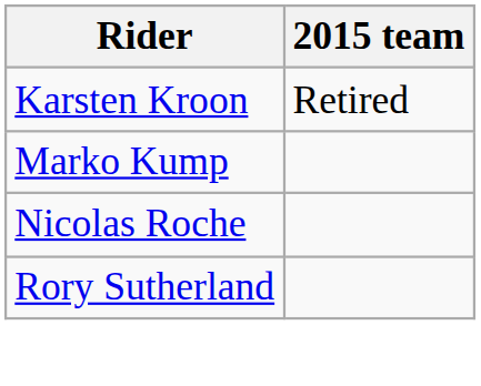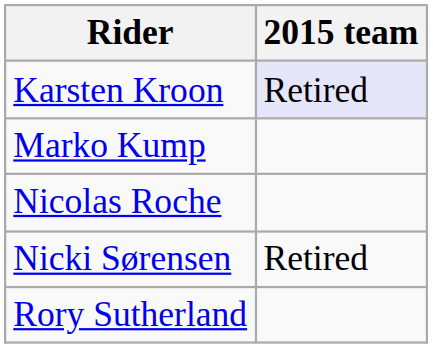Karsten Kroon | 2015 team: no background -> lavender background
+ row: Nicki Sørensen | Retired
